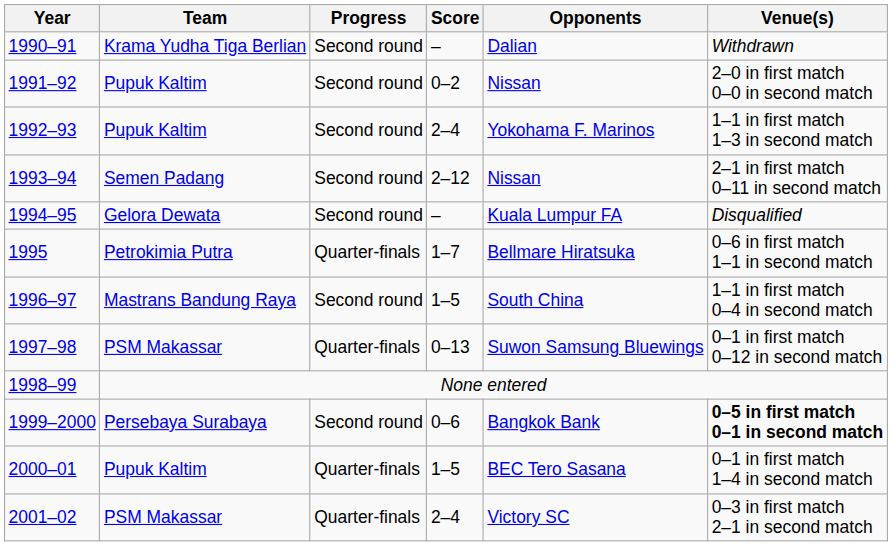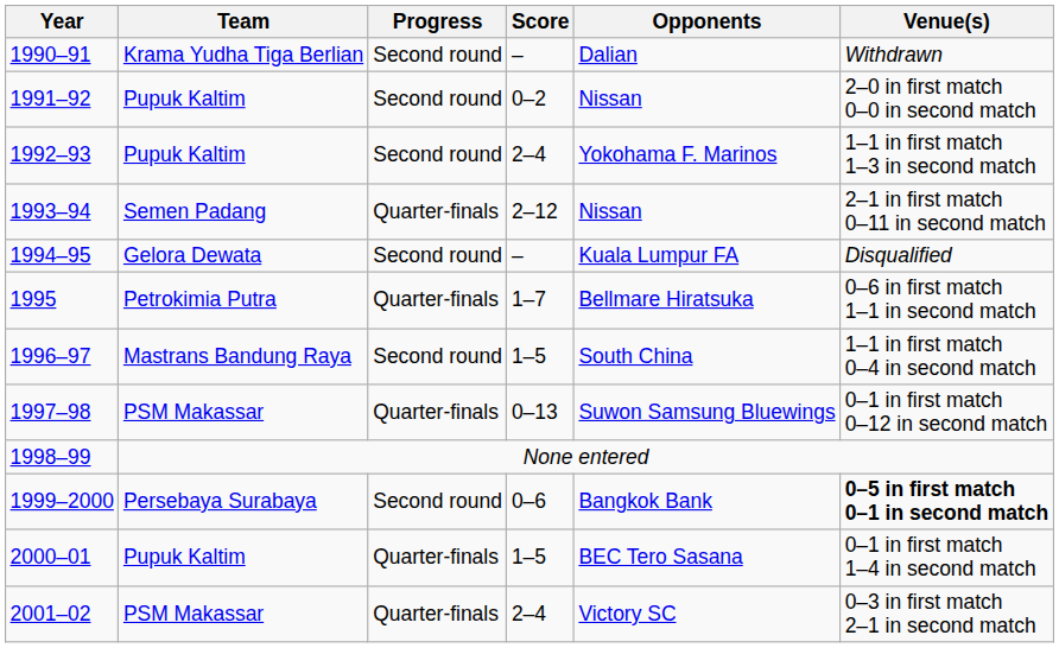1993–94 | Progress: Second round -> Quarter-finals
